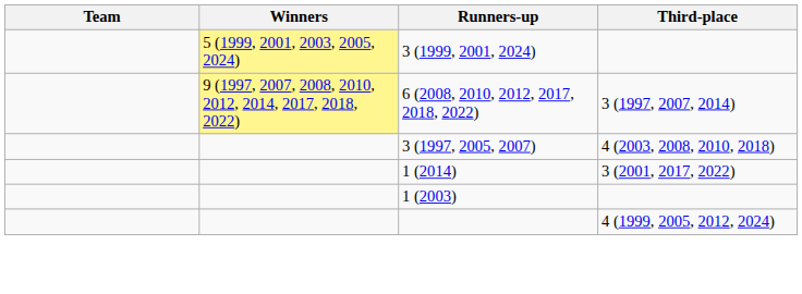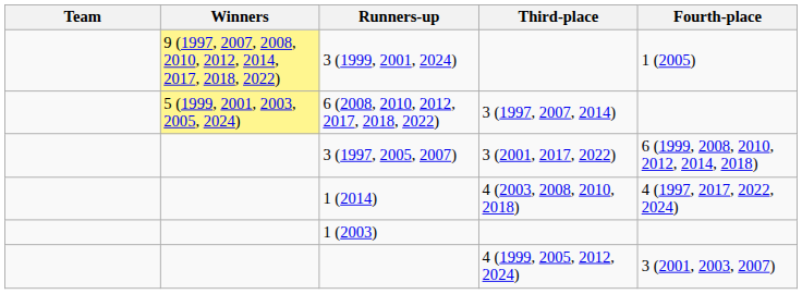+ column: Fourth-place | 1 (2005) | 6 (1999, 2008, 2010, 2012, 2014, 2018) | 4 (1997, 2017, 2022, 2024) | 3 (2001, 2003, 2007)
3 (1999, 2001, 2024) | Winners: 5 (1999, 2001, 2003, 2005, 2024) -> 9 (1997, 2007, 2008, 2010, 2012, 2014, 2017, 2018, 2022)
6 (2008, 2010, 2012, 2017, 2018, 2022) | Winners: 9 (1997, 2007, 2008, 2010, 2012, 2014, 2017, 2018, 2022) -> 5 (1999, 2001, 2003, 2005, 2024)
3 (1997, 2005, 2007) | Third-place: 4 (2003, 2008, 2010, 2018) -> 3 (2001, 2017, 2022)
1 (2014) | Third-place: 3 (2001, 2017, 2022) -> 4 (2003, 2008, 2010, 2018)
